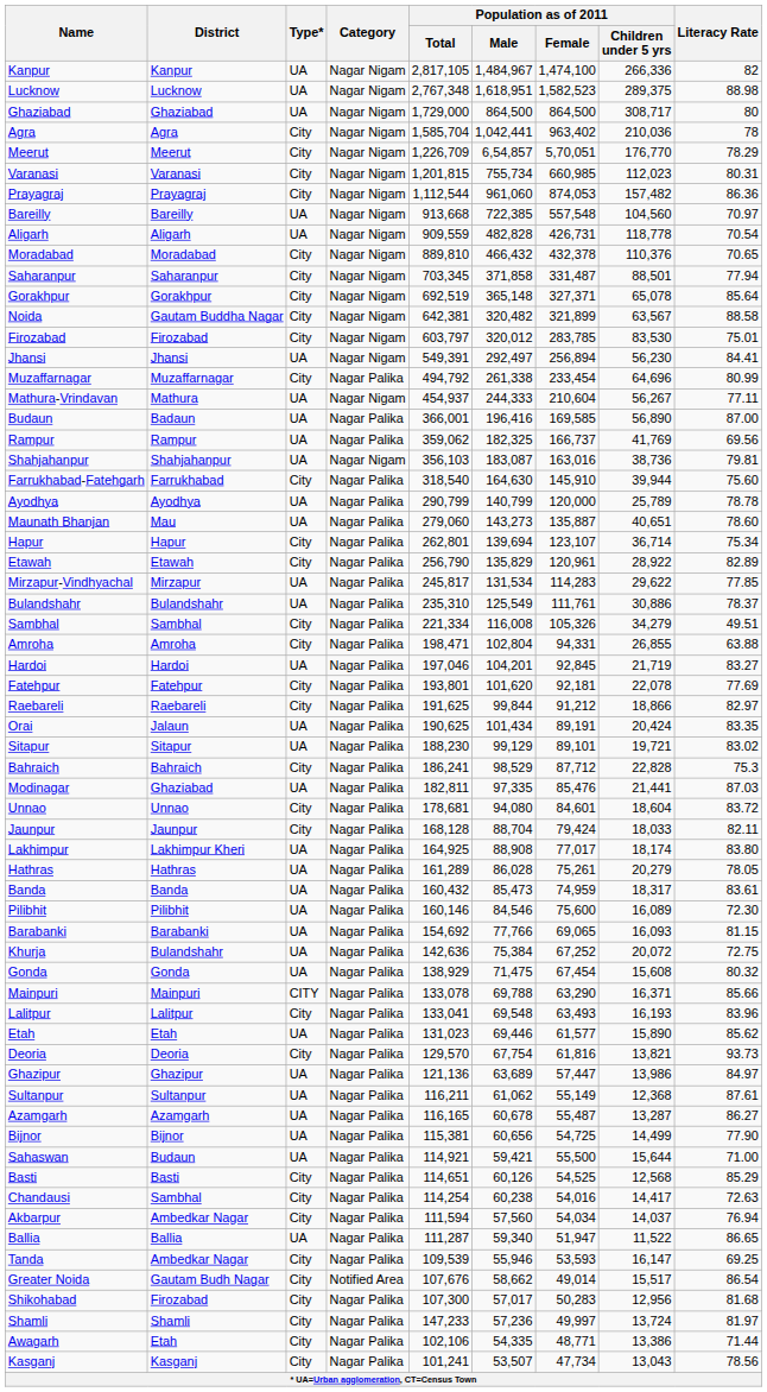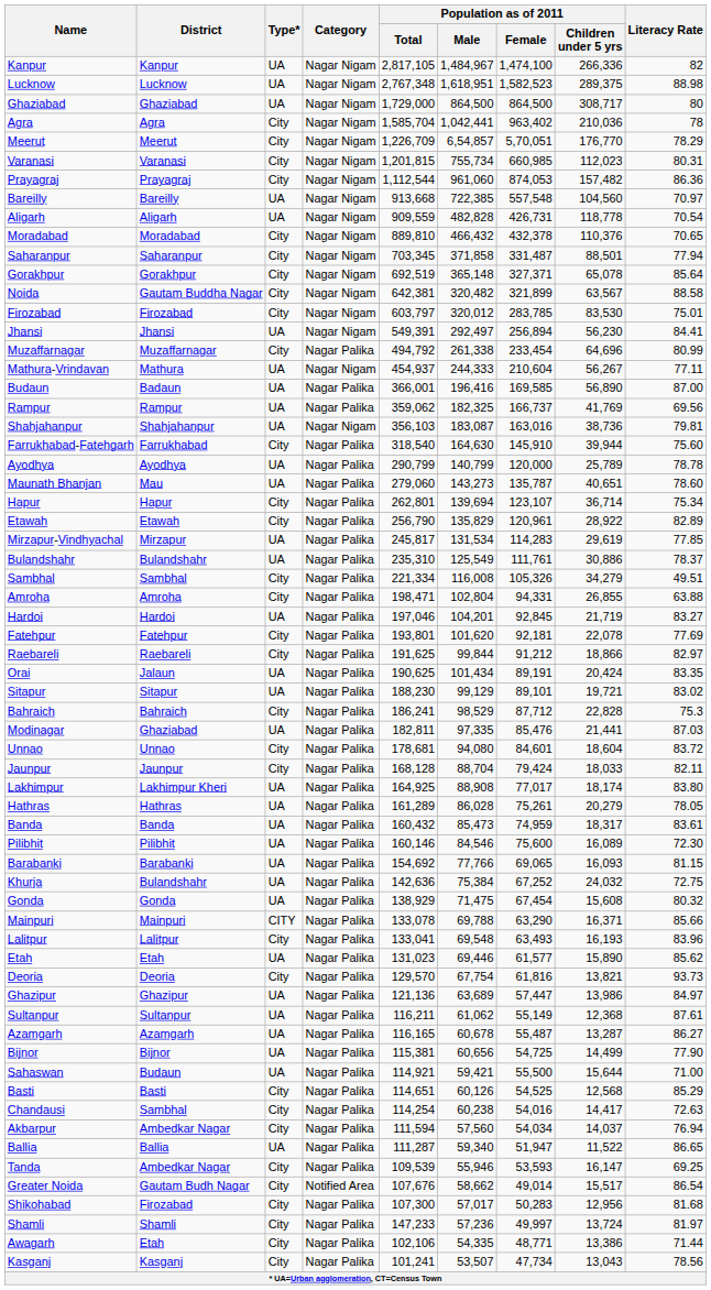Maunath Bhanjan | Population as of 2011 / Female: 135,887 -> 135,787
Mirzapur-Vindhyachal | Population as of 2011 / Children under 5 yrs: 29,622 -> 29,619
Khurja | Population as of 2011 / Children under 5 yrs: 20,072 -> 24,032
